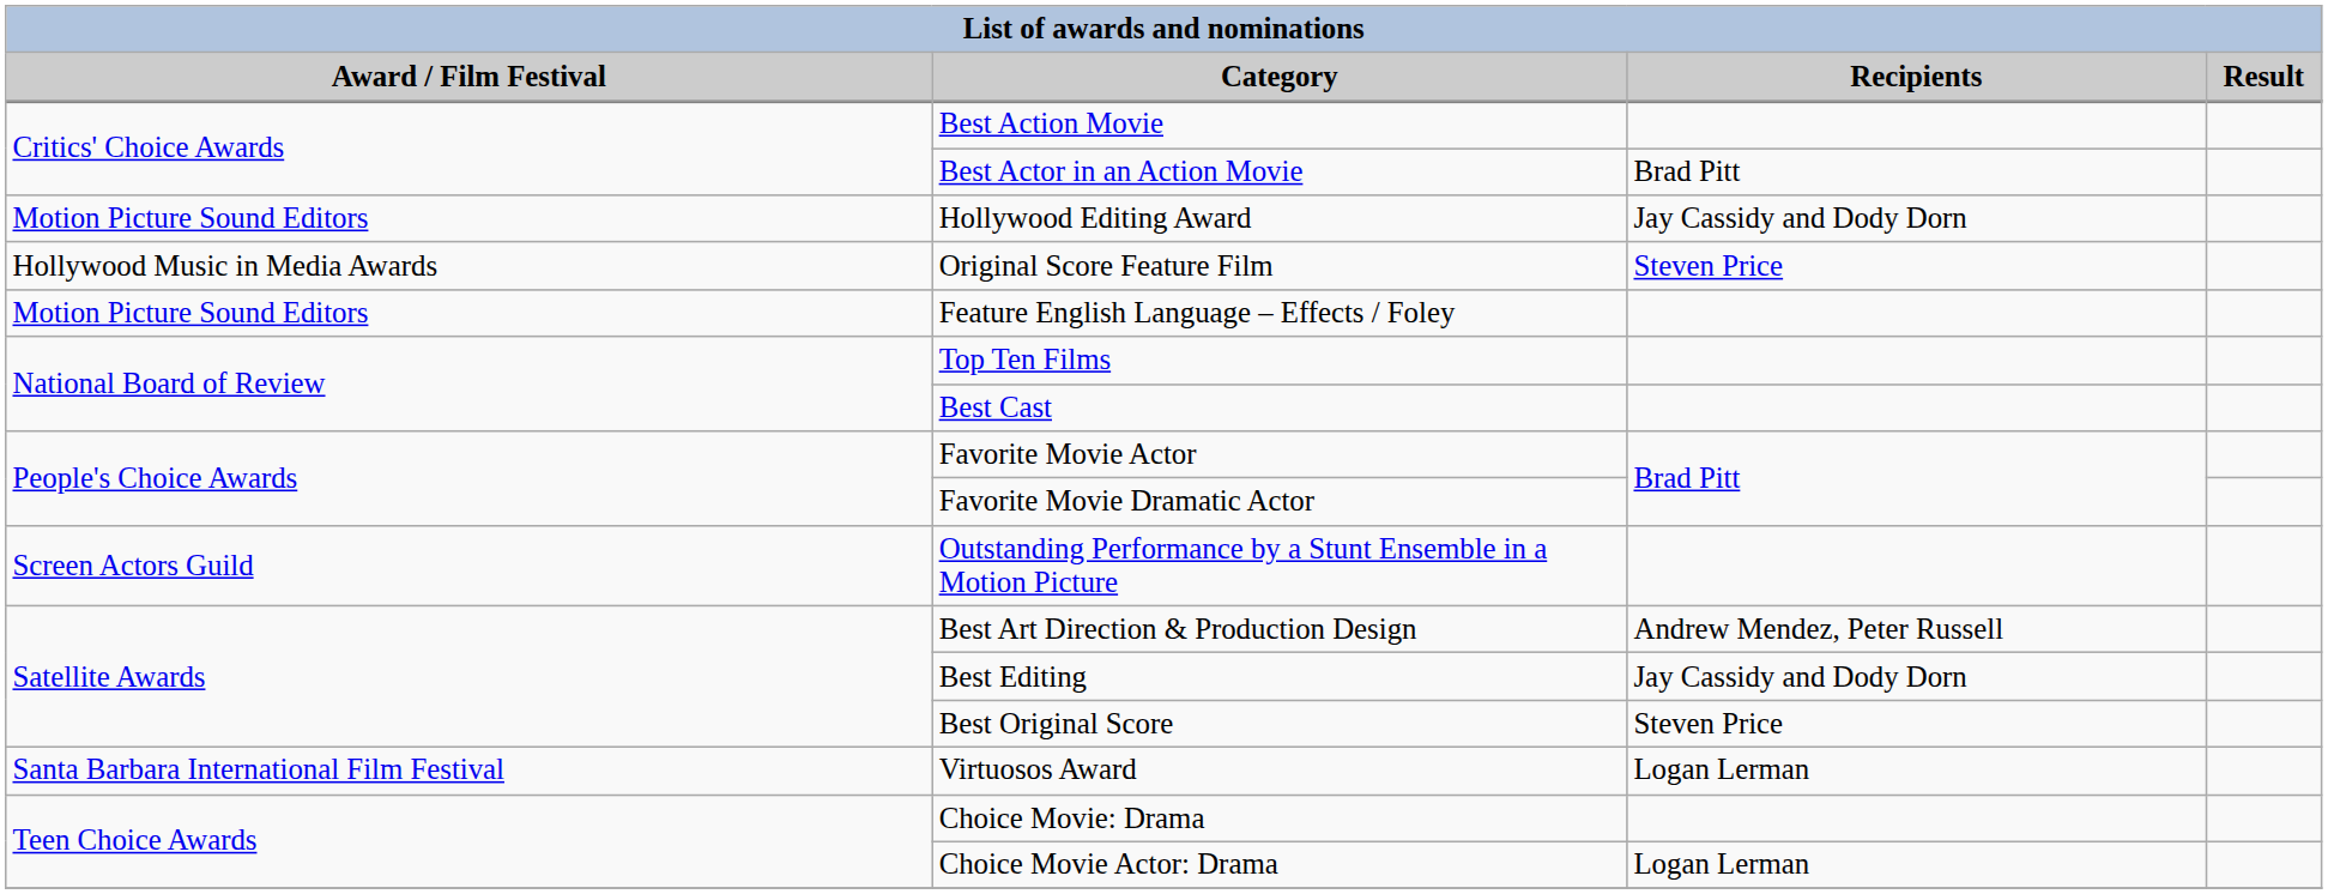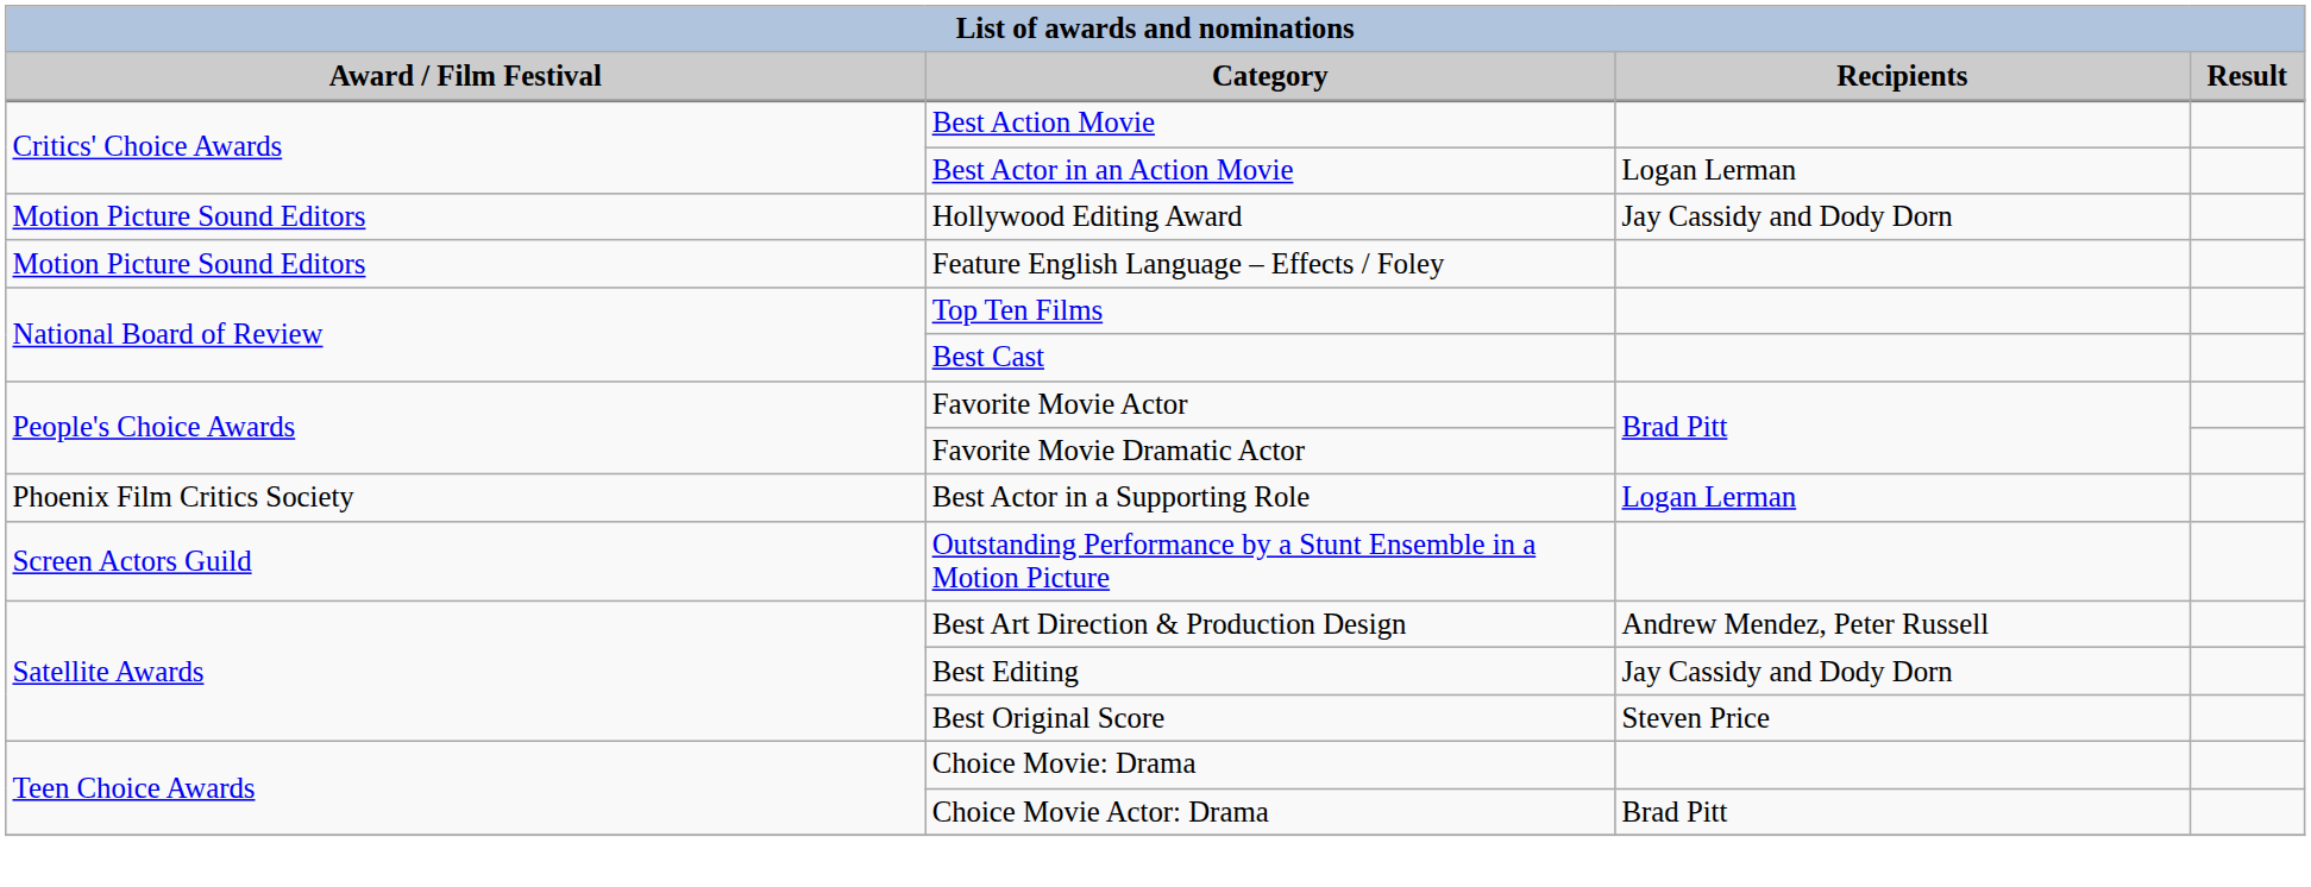Best Actor in an Action Movie | Recipients: Brad Pitt -> Logan Lerman
- row: Hollywood Music in Media Awards | Original Score Feature Film | Steven Price
+ row: Phoenix Film Critics Society | Best Actor in a Supporting Role | Logan Lerman
- row: Santa Barbara International Film Festival | Virtuosos Award | Logan Lerman
Choice Movie Actor: Drama | Recipients: Logan Lerman -> Brad Pitt
